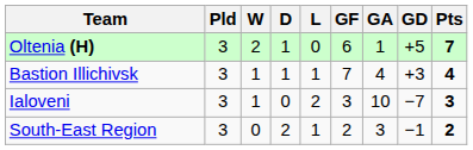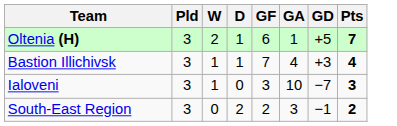- column: L | 0 | 1 | 2 | 1
